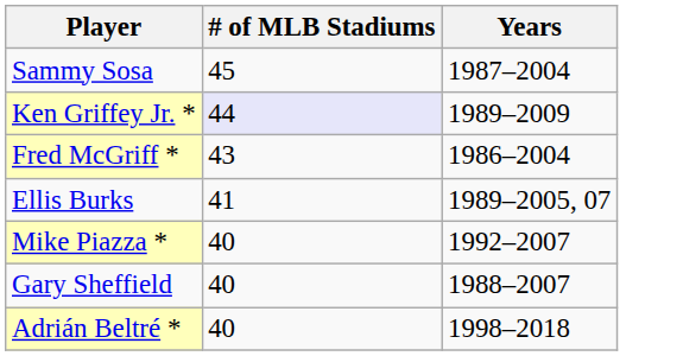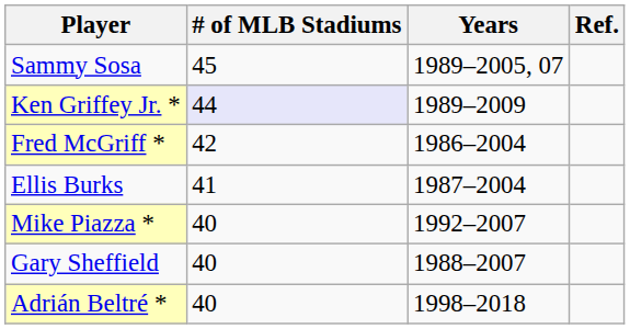+ column: Ref.
Sammy Sosa | Years: 1987–2004 -> 1989–2005, 07
Fred McGriff * | # of MLB Stadiums: 43 -> 42
Ellis Burks | Years: 1989–2005, 07 -> 1987–2004
